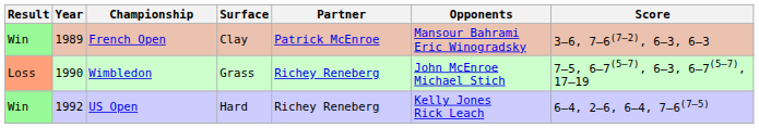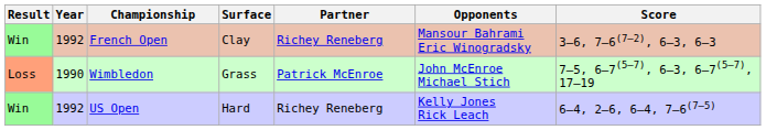French Open | Year: 1989 -> 1992
French Open | Partner: Patrick McEnroe -> Richey Reneberg
Wimbledon | Partner: Richey Reneberg -> Patrick McEnroe
